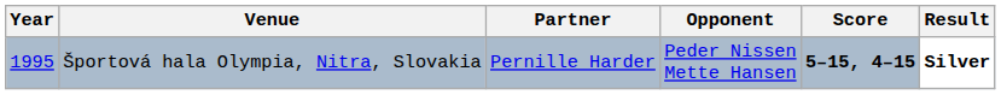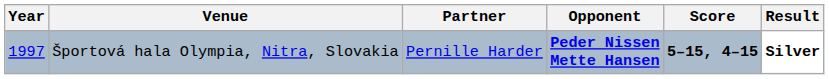Športová hala Olympia, Nitra, Slovakia | Year: 1995 -> 1997
Športová hala Olympia, Nitra, Slovakia | Opponent: normal -> bold
